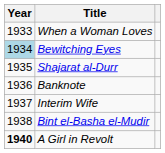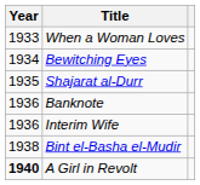Bewitching Eyes | Year: lightblue background -> no background
Interim Wife | Year: 1937 -> 1936
